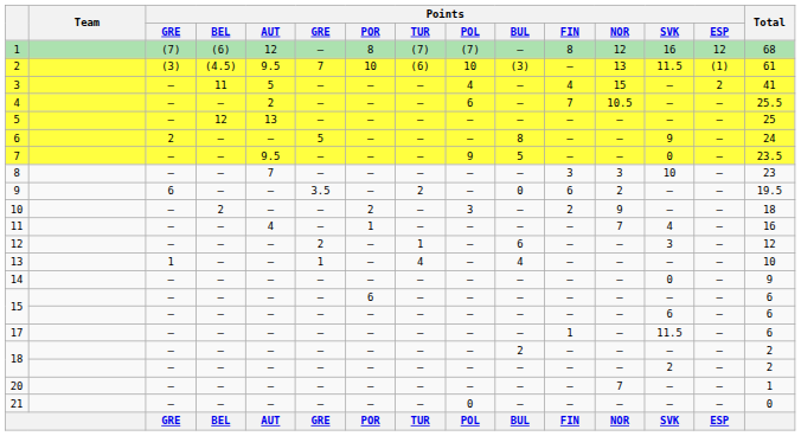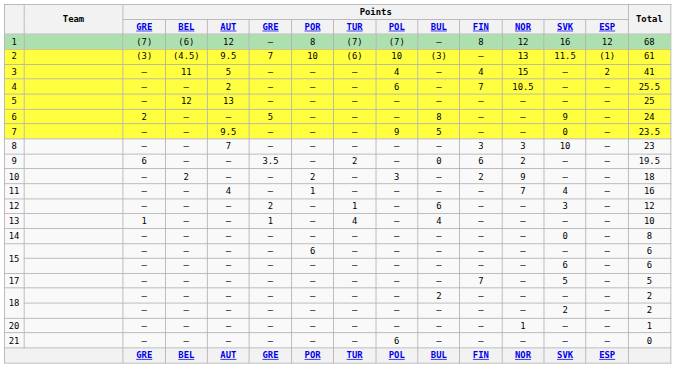14 | Total: 9 -> 8
17 | Points / FIN: 1 -> 7
17 | Points / SVK: 11.5 -> 5
17 | Total: 6 -> 5
20 | Points / NOR: 7 -> 1
21 | Points / POL: 0 -> 6
